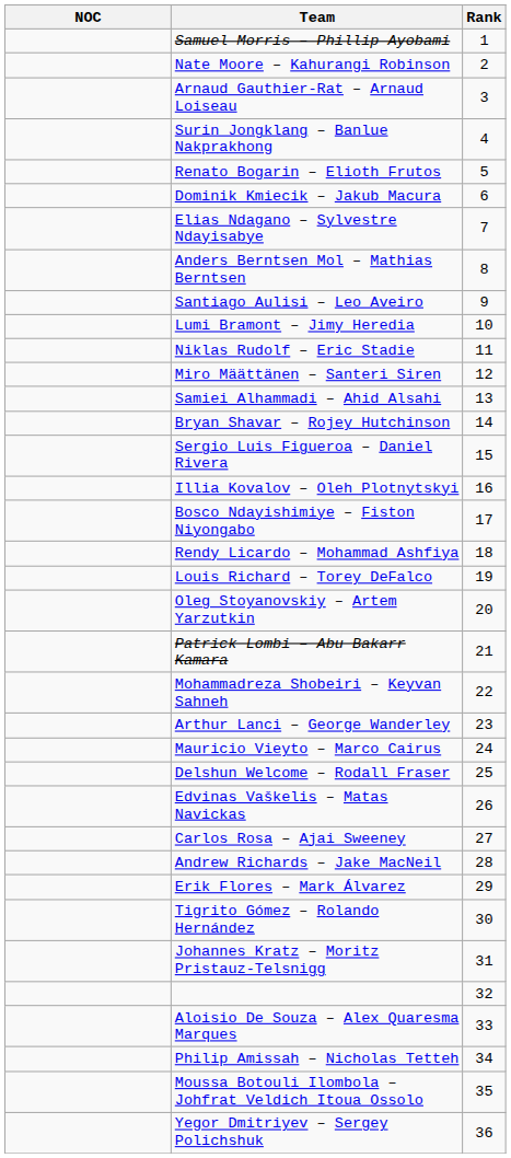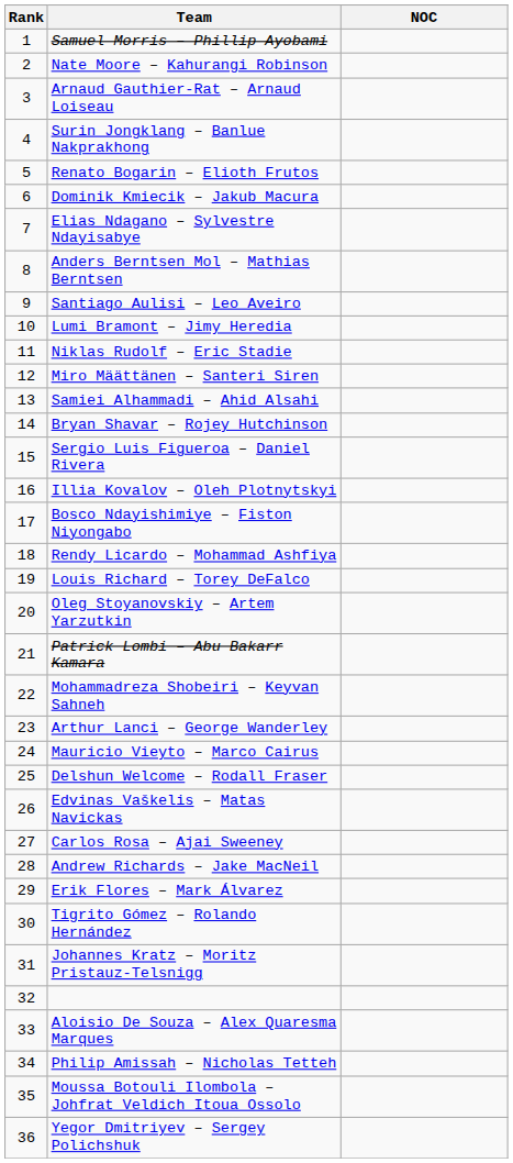columns swapped: Rank <-> NOC
